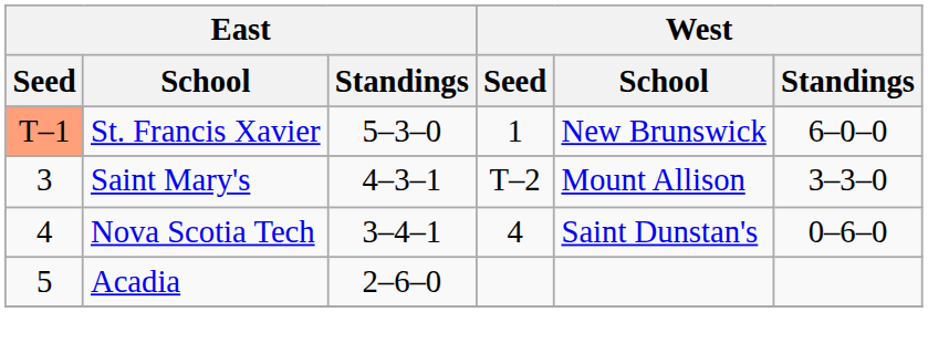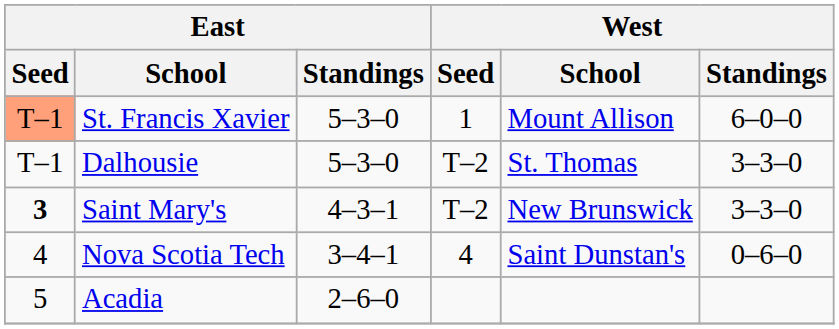St. Francis Xavier | West / School: New Brunswick -> Mount Allison
+ row: T–1 | Dalhousie | 5–3–0 | T–2 | St. Thomas | 3–3–0
Saint Mary's | East / Seed: normal -> bold
Saint Mary's | West / School: Mount Allison -> New Brunswick
